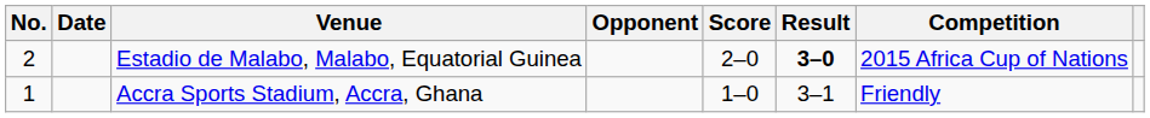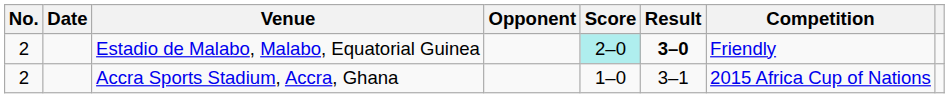Estadio de Malabo, Malabo, Equatorial Guinea | Score: no background -> paleturquoise background
Estadio de Malabo, Malabo, Equatorial Guinea | Competition: 2015 Africa Cup of Nations -> Friendly
Accra Sports Stadium, Accra, Ghana | No.: 1 -> 2
Accra Sports Stadium, Accra, Ghana | Competition: Friendly -> 2015 Africa Cup of Nations
